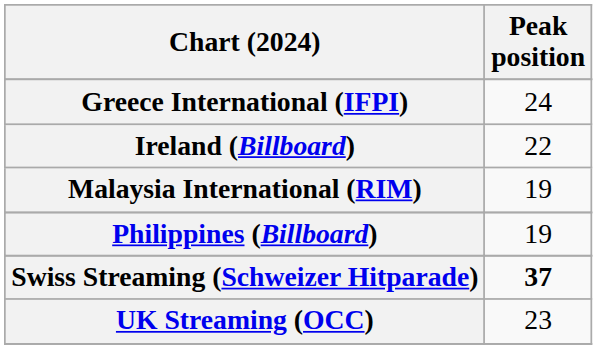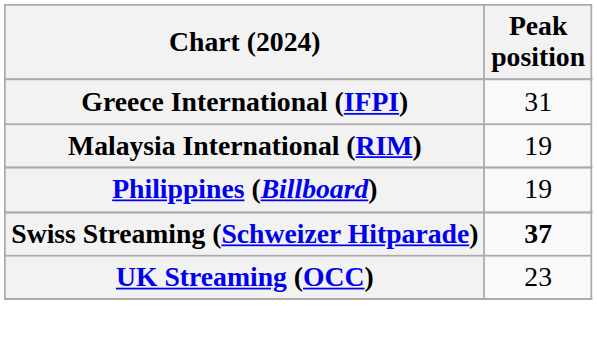Greece International (IFPI) | Peak position: 24 -> 31
- row: Ireland (Billboard) | 22
